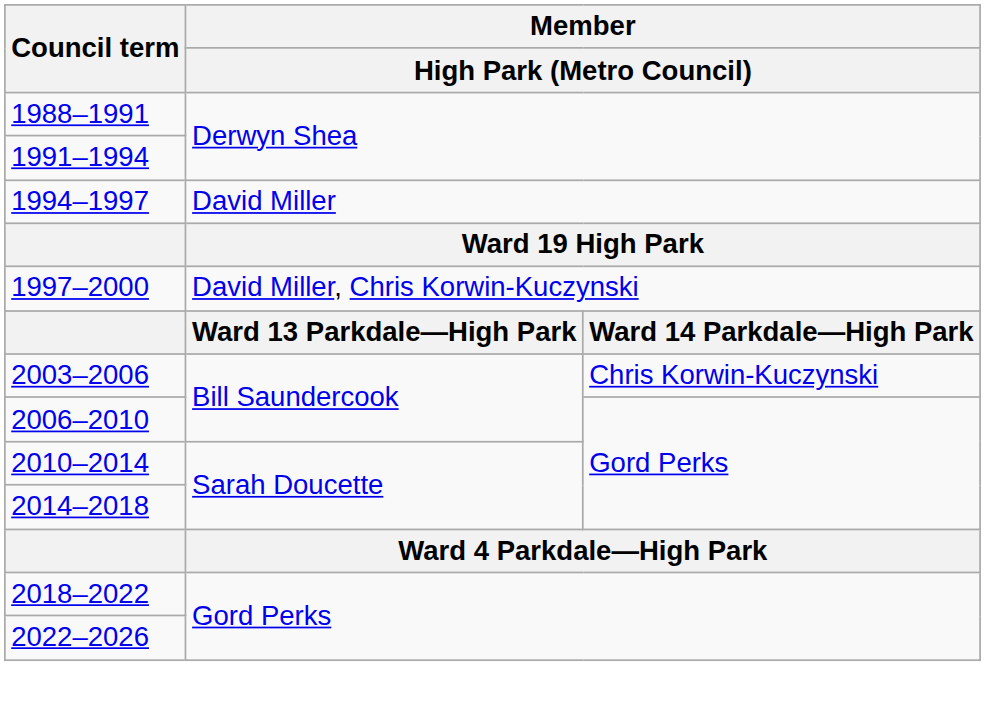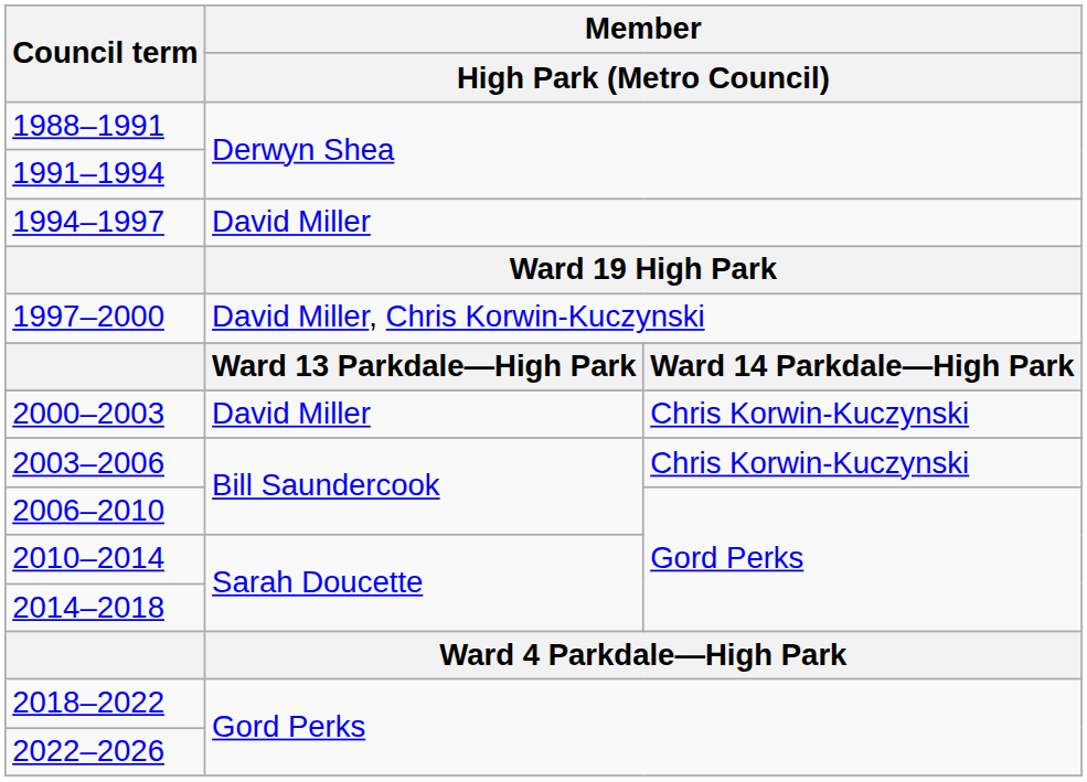+ row: 2000–2003 | David Miller | Chris Korwin-Kuczynski
